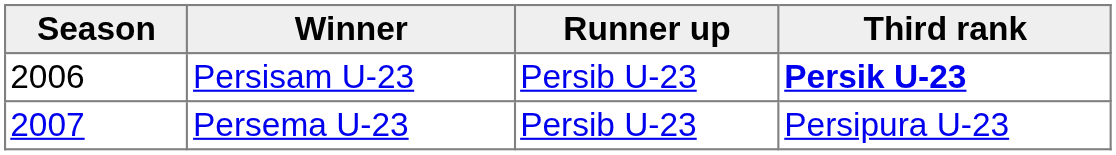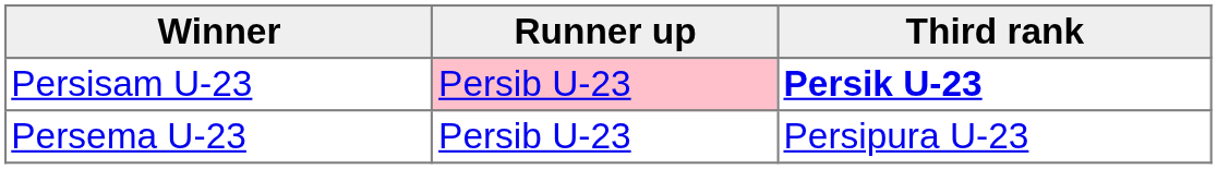- column: Season | 2006 | 2007
Persisam U-23 | Runner up: no background -> pink background
